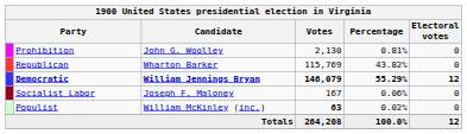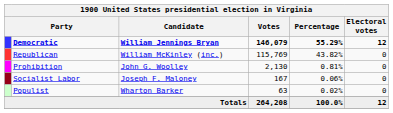rows swapped: Democratic <-> Prohibition
Republican | Candidate: Wharton Barker -> William McKinley (inc.)
Populist | Candidate: William McKinley (inc.) -> Wharton Barker
Populist | Votes: bold -> normal
